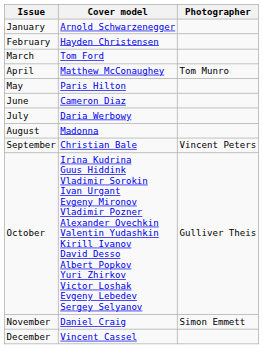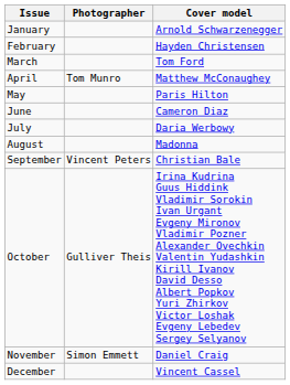columns swapped: Cover model <-> Photographer
